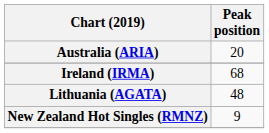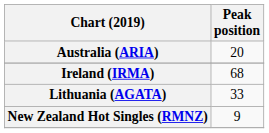Lithuania (AGATA) | Peak position: 48 -> 33
